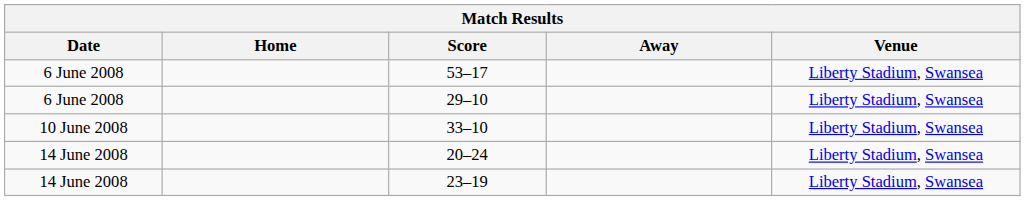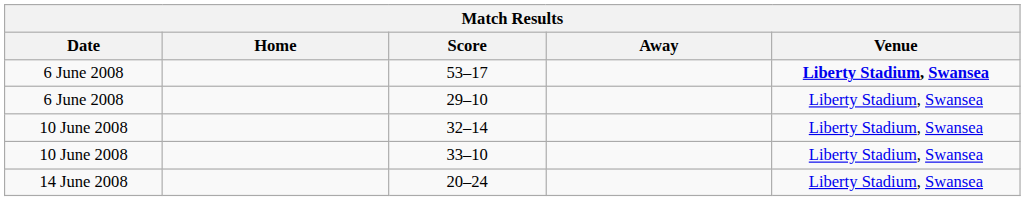53–17 | Venue: normal -> bold
+ row: 10 June 2008 | 32–14 | Liberty Stadium, Swansea
- row: 14 June 2008 | 23–19 | Liberty Stadium, Swansea
